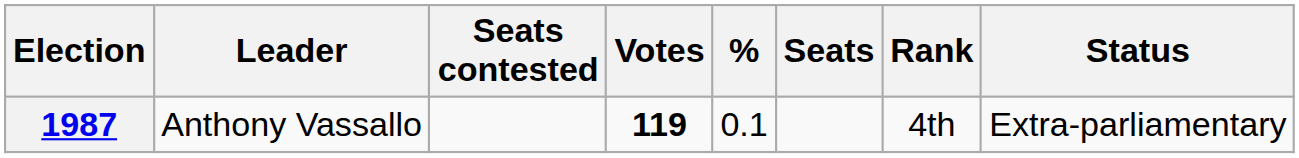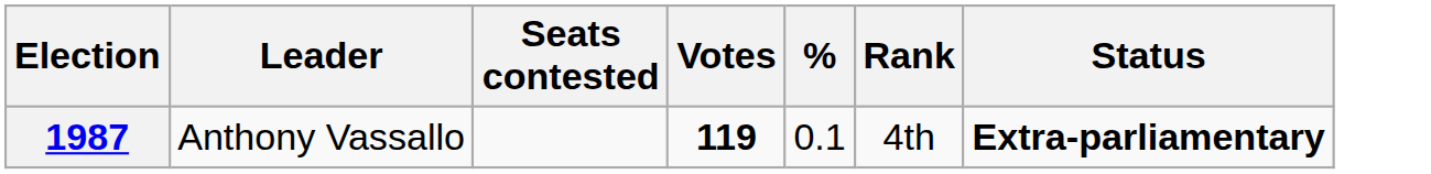- column: Seats
1987 | Status: normal -> bold
